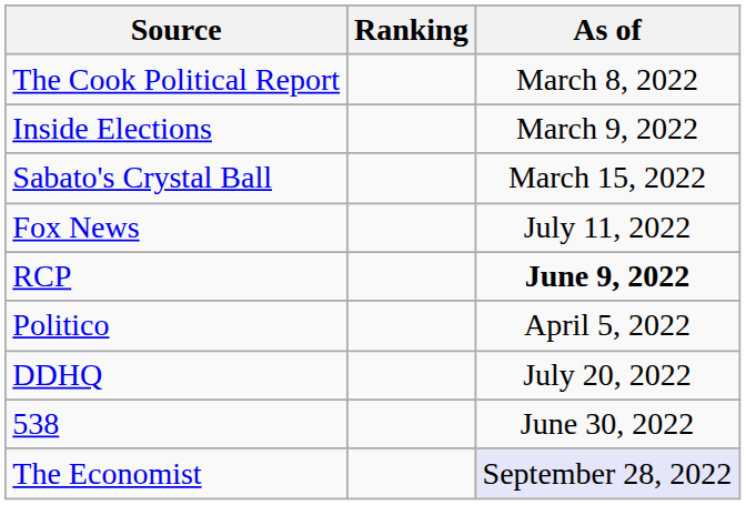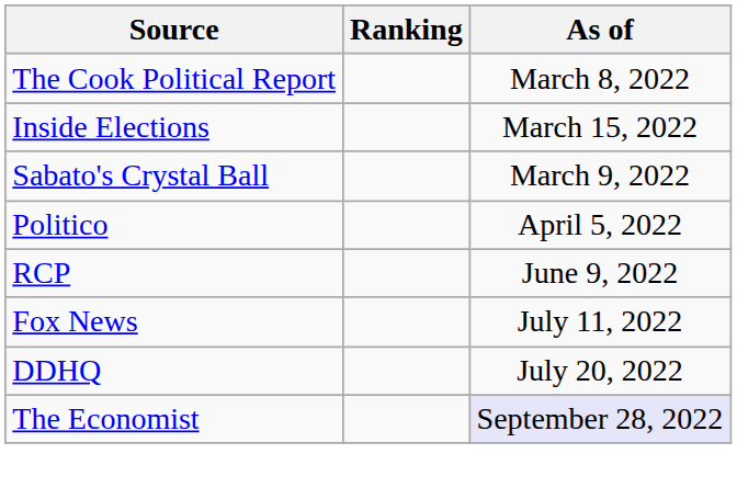Inside Elections | As of: March 9, 2022 -> March 15, 2022
Sabato's Crystal Ball | As of: March 15, 2022 -> March 9, 2022
rows swapped: Politico <-> Fox News
RCP | As of: bold -> normal
- row: 538 | June 30, 2022
